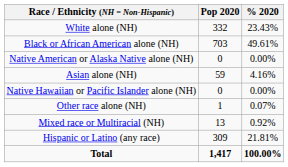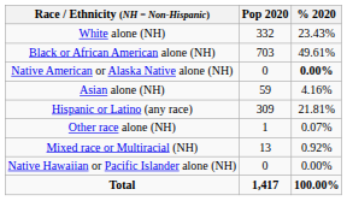Native American or Alaska Native alone (NH) | % 2020: normal -> bold
rows swapped: Native Hawaiian or Pacific Islander alone (NH) <-> Hispanic or Latino (any race)
